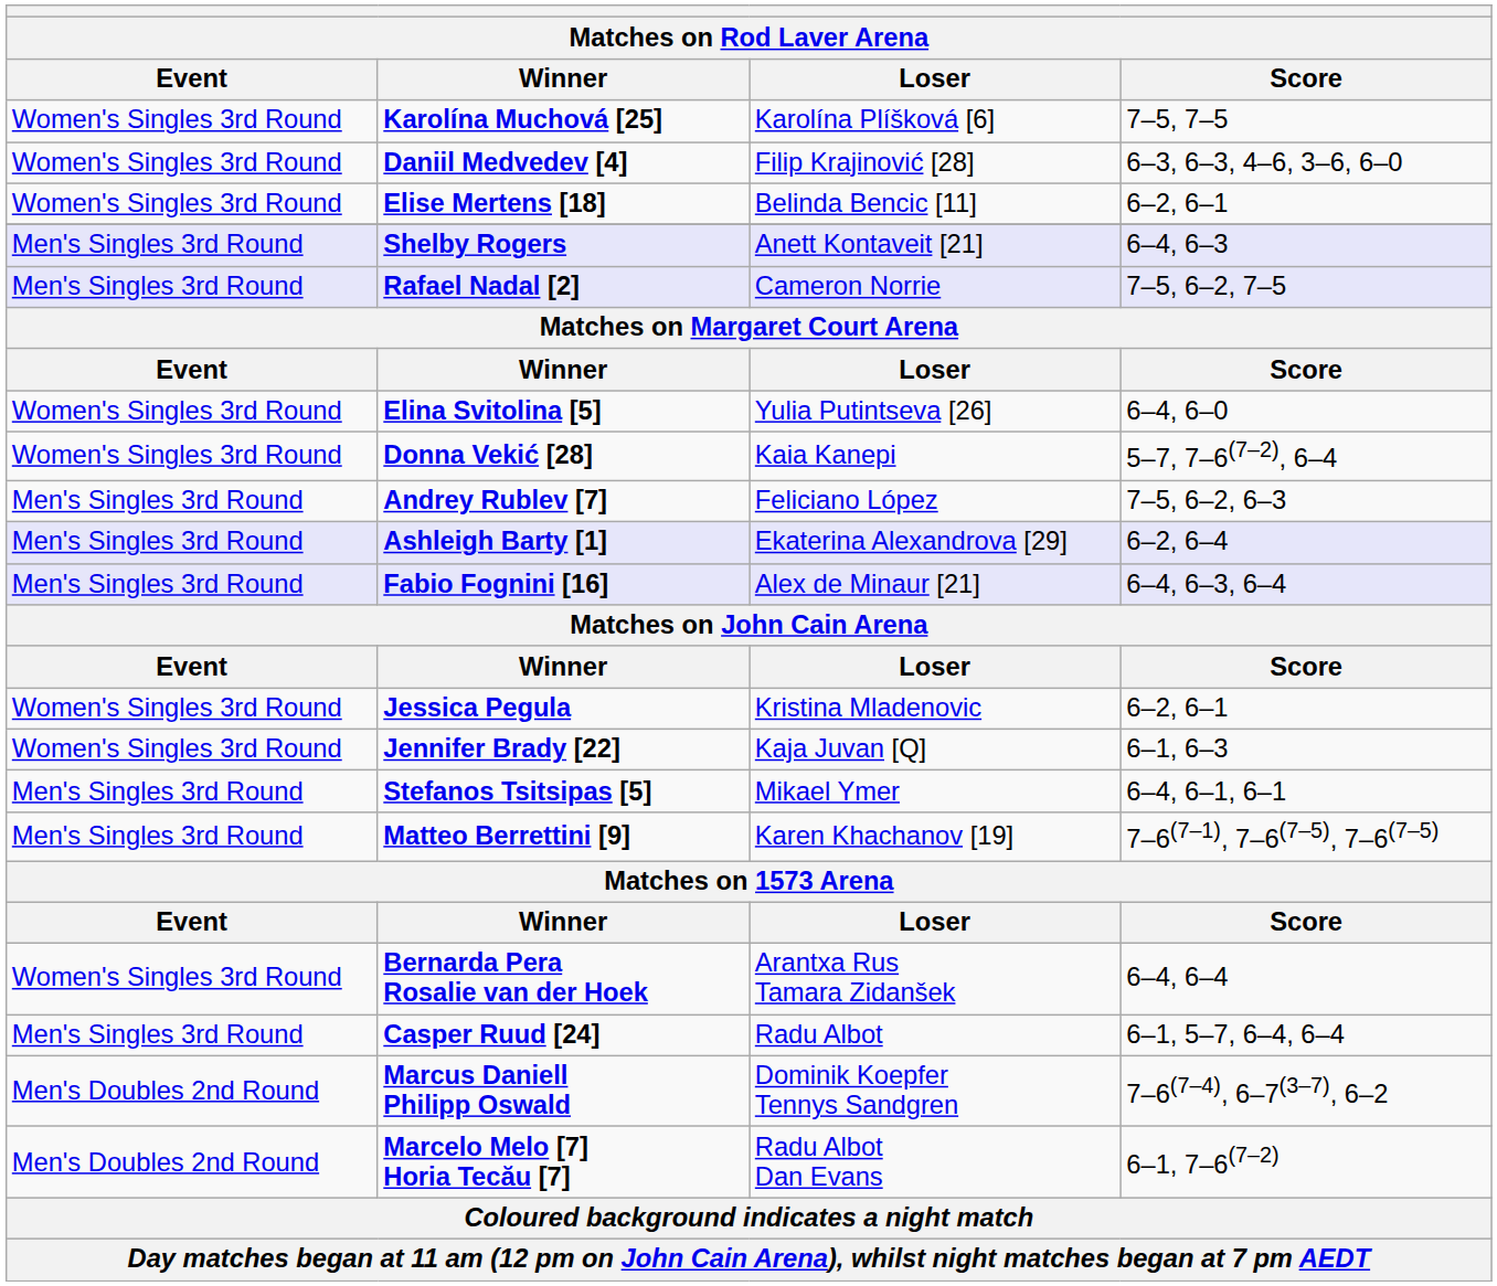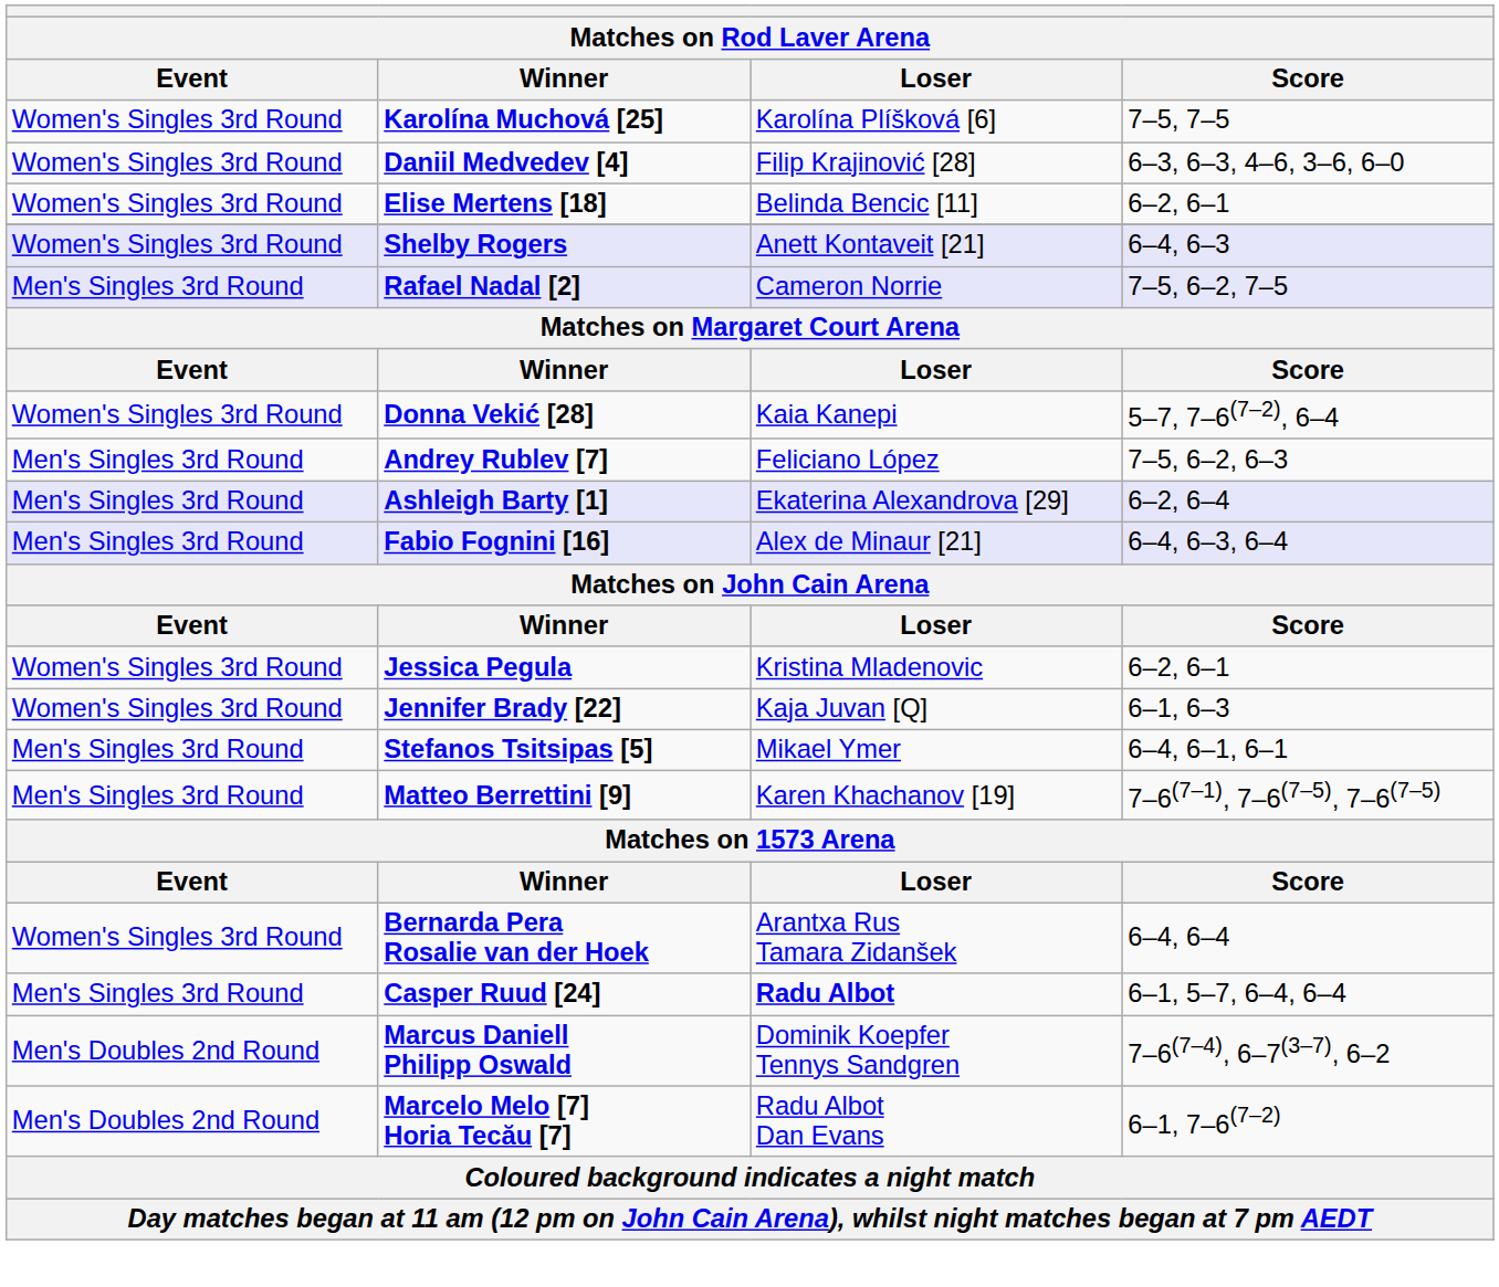Shelby Rogers | Event: Men's Singles 3rd Round -> Women's Singles 3rd Round
- row: Women's Singles 3rd Round | Elina Svitolina [5] | Yulia Putintseva [26] | 6–4, 6–0
Casper Ruud [24] | Loser: normal -> bold
